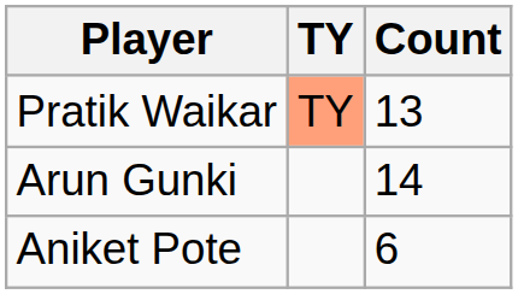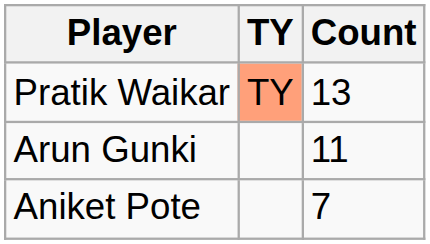Arun Gunki | Count: 14 -> 11
Aniket Pote | Count: 6 -> 7
